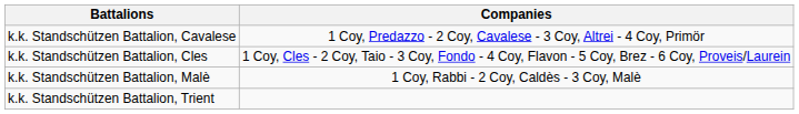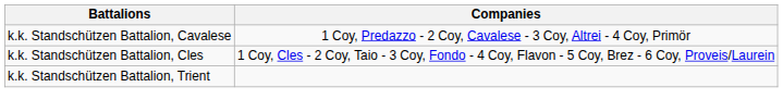- row: k.k. Standschützen Battalion, Malè | 1 Coy, Rabbi - 2 Coy, Caldès - 3 Coy, Malè
